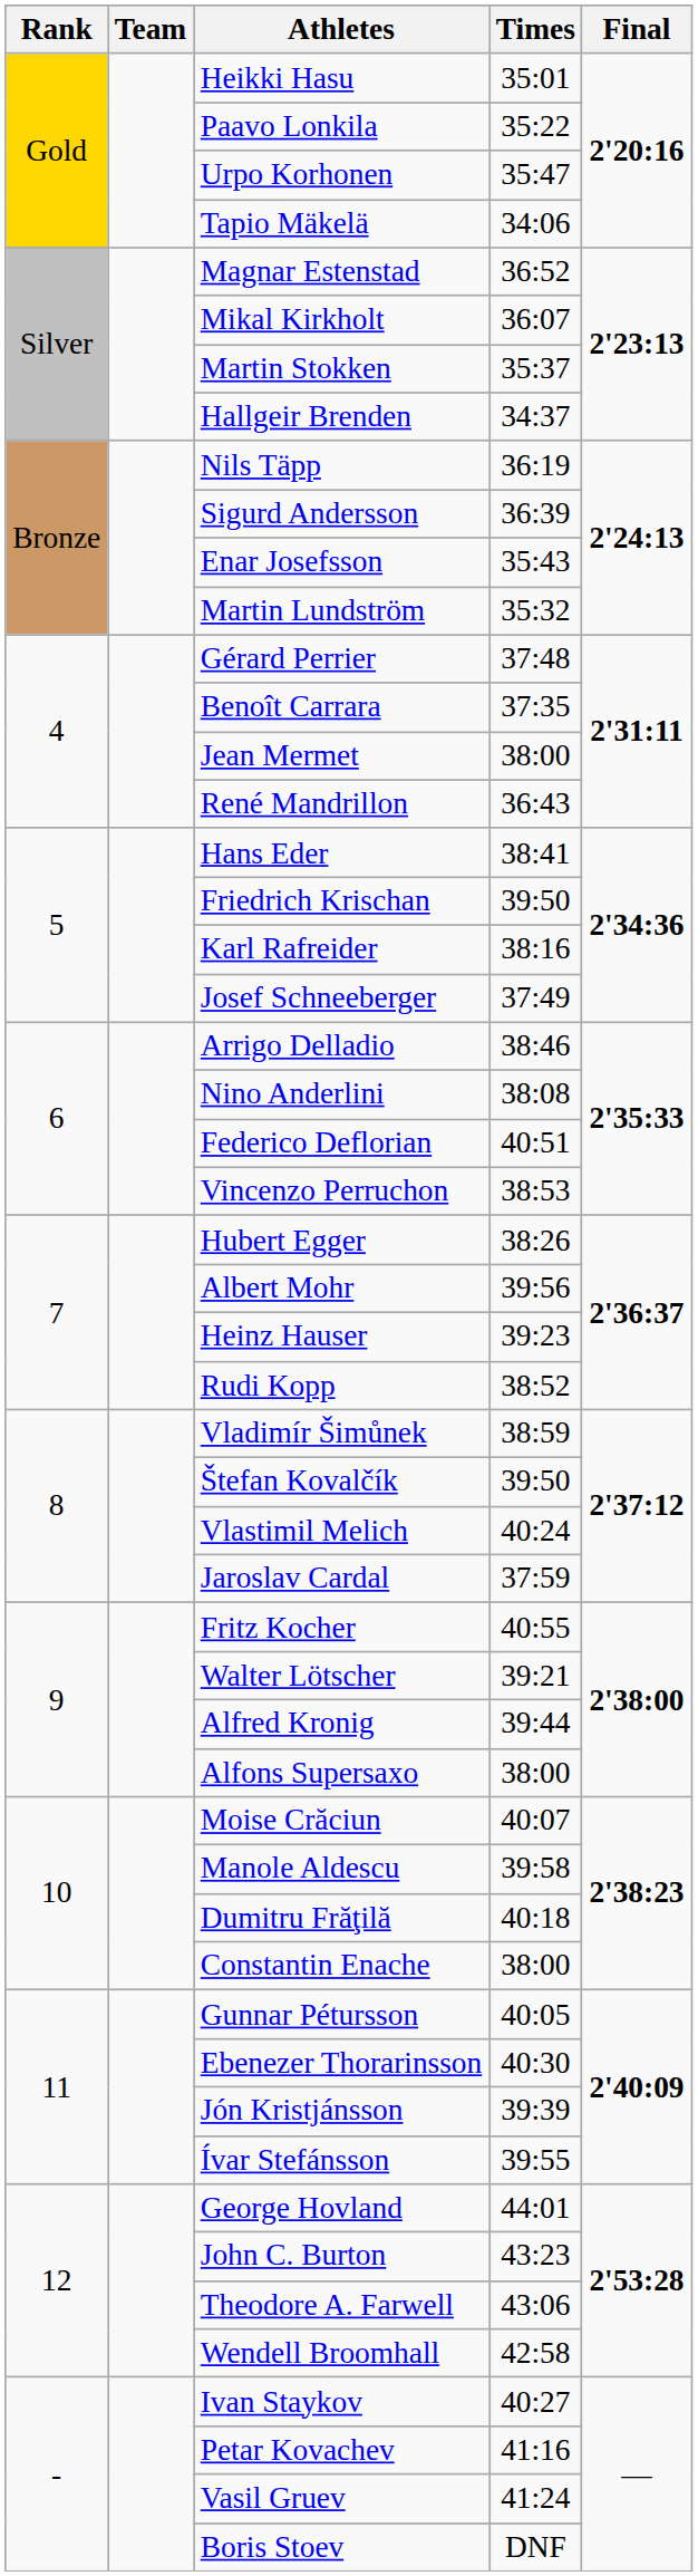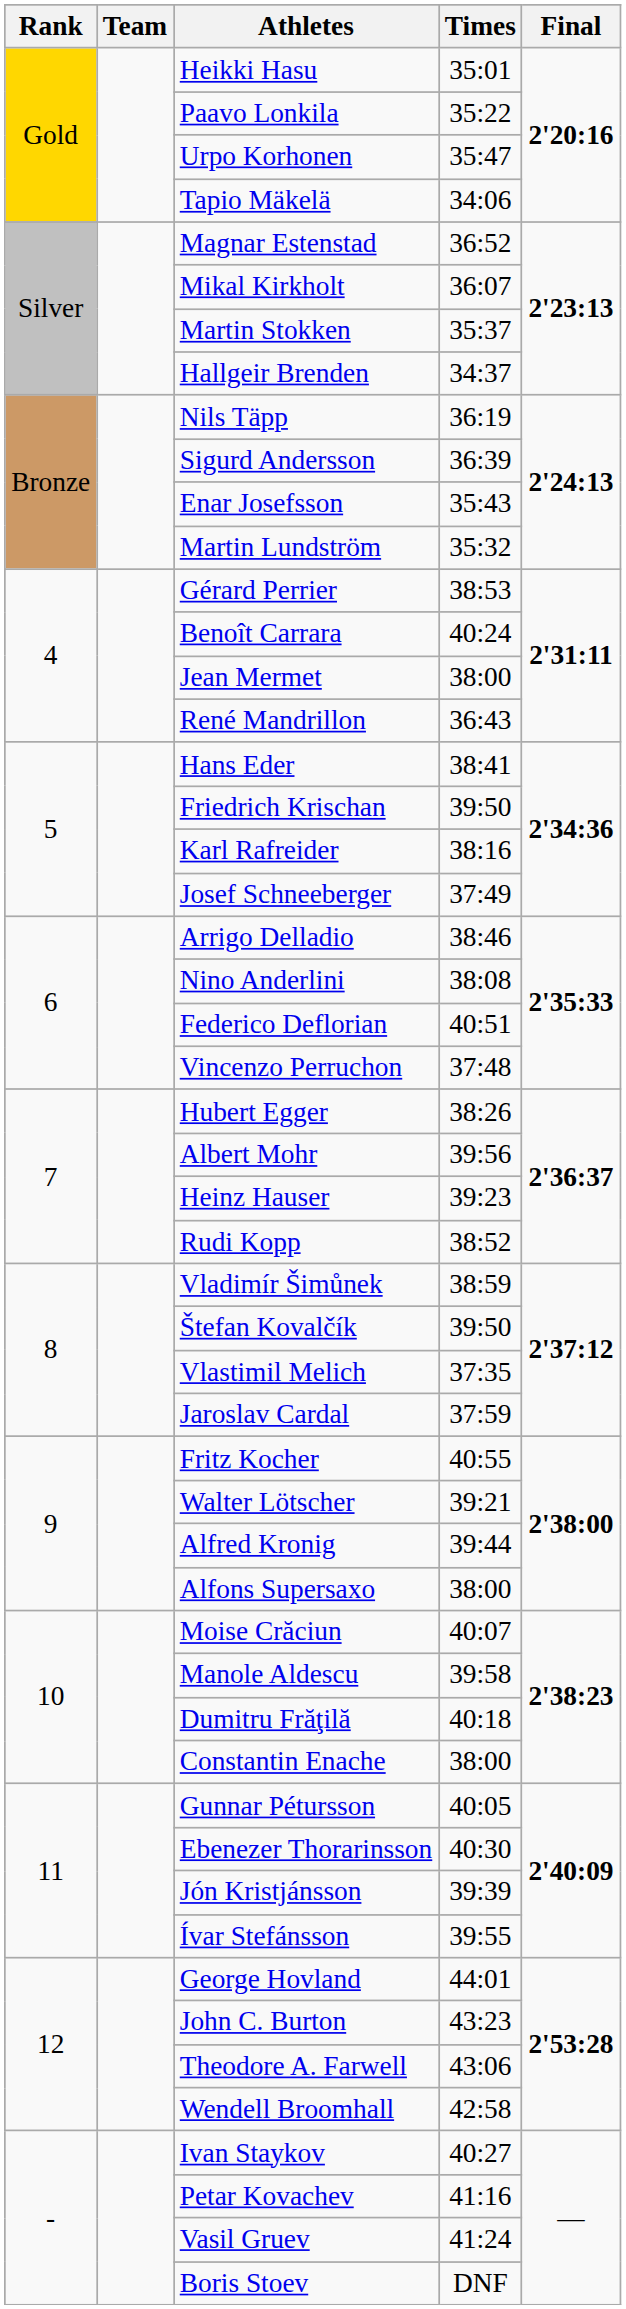Gérard Perrier | Times: 37:48 -> 38:53
Benoît Carrara | Times: 37:35 -> 40:24
Vincenzo Perruchon | Times: 38:53 -> 37:48
Vlastimil Melich | Times: 40:24 -> 37:35
